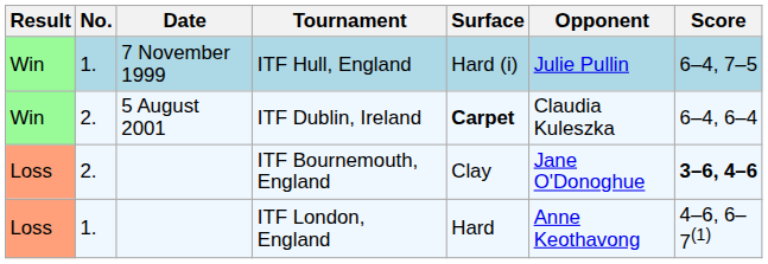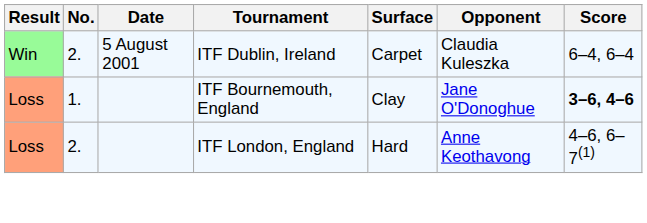- row: Win | 1. | 7 November 1999 | ITF Hull, England | Hard (i) | Julie Pullin | 6–4, 7–5
ITF Dublin, Ireland | Surface: bold -> normal
ITF Bournemouth, England | No.: 2. -> 1.
ITF London, England | No.: 1. -> 2.
